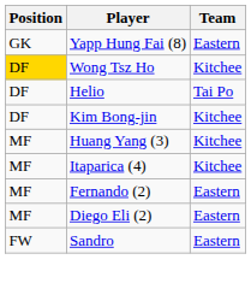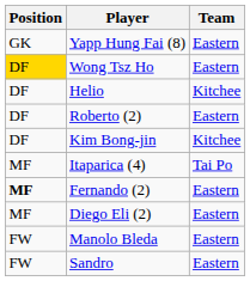Wong Tsz Ho | Team: Kitchee -> Eastern
Helio | Team: Tai Po -> Kitchee
+ row: DF | Roberto (2) | Eastern
- row: MF | Huang Yang (3) | Kitchee
Itaparica (4) | Team: Kitchee -> Tai Po
Fernando (2) | Position: normal -> bold
+ row: FW | Manolo Bleda | Eastern
